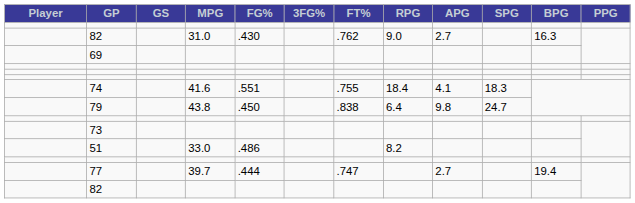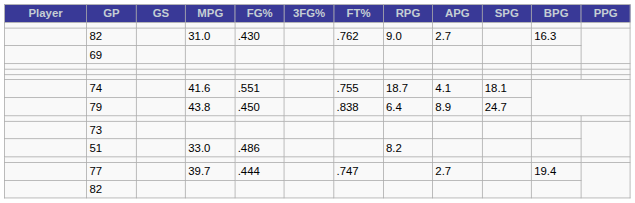74 | RPG: 18.4 -> 18.7
74 | SPG: 18.3 -> 18.1
79 | APG: 9.8 -> 8.9
